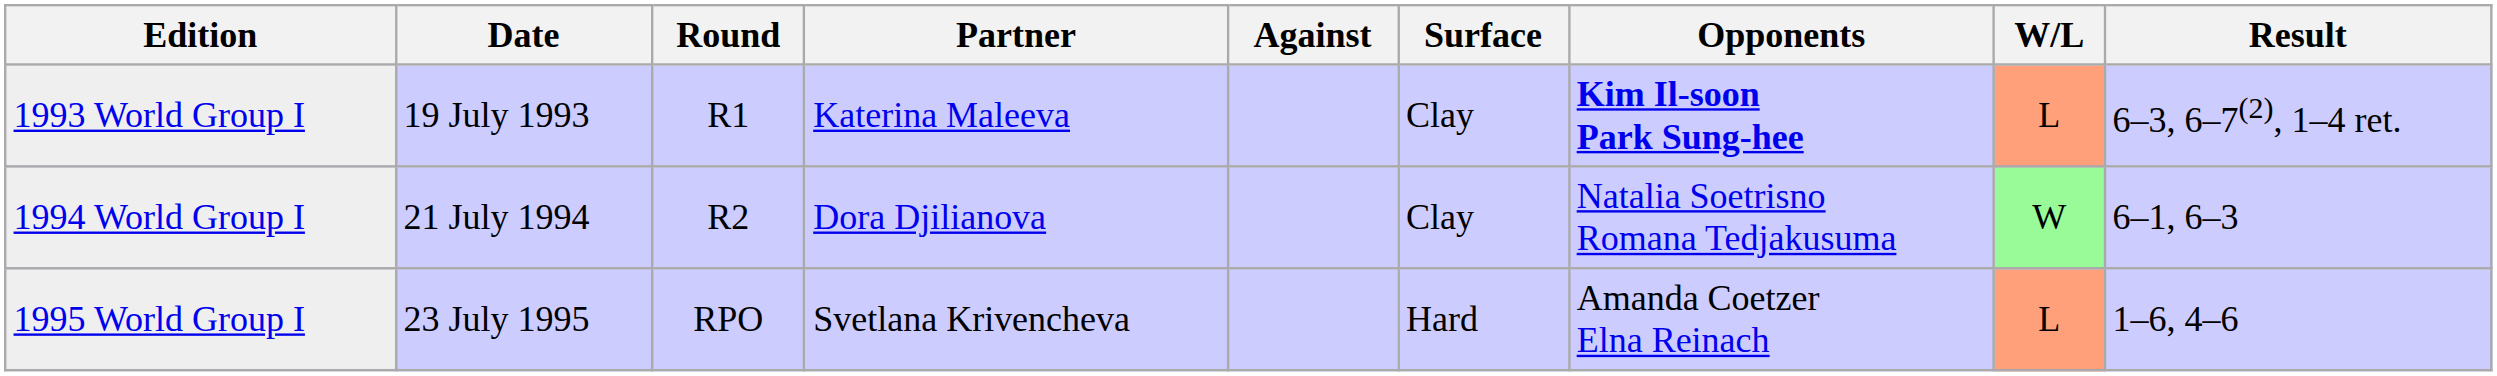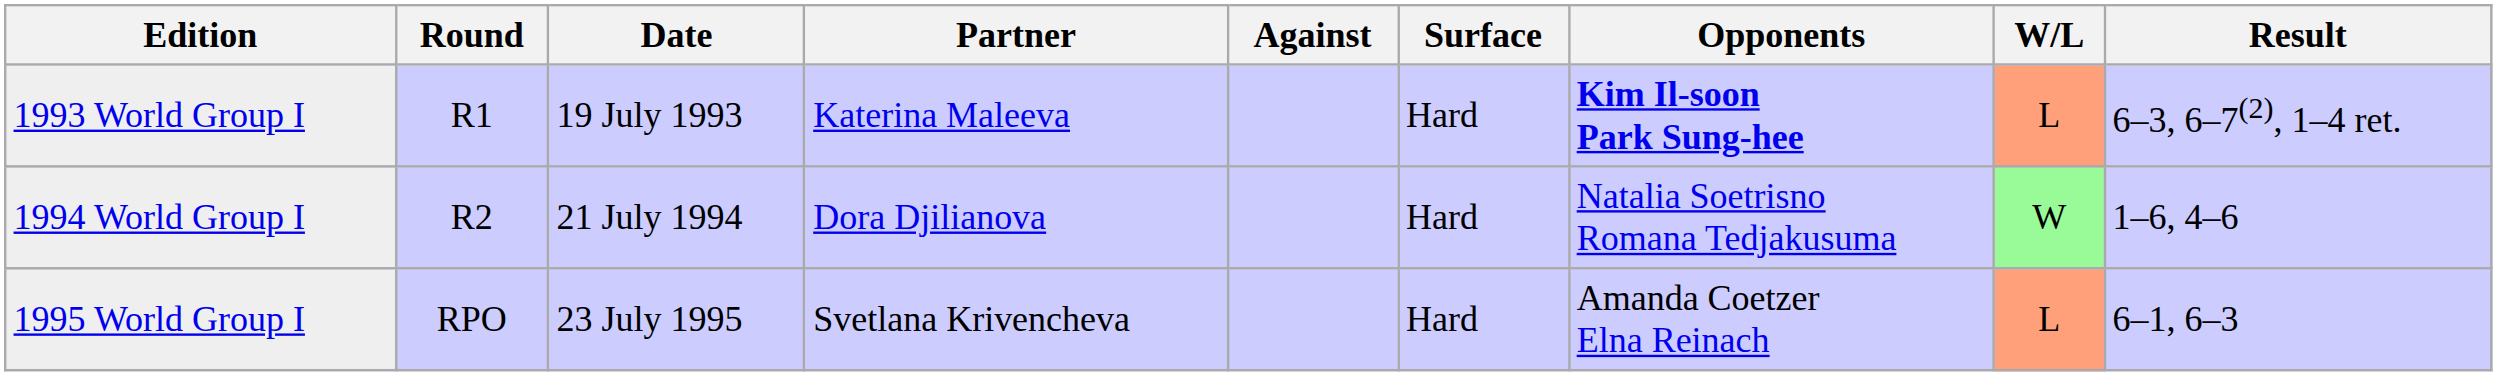columns swapped: Round <-> Date
1993 World Group I | Surface: Clay -> Hard
1994 World Group I | Surface: Clay -> Hard
1994 World Group I | Result: 6–1, 6–3 -> 1–6, 4–6
1995 World Group I | Result: 1–6, 4–6 -> 6–1, 6–3
